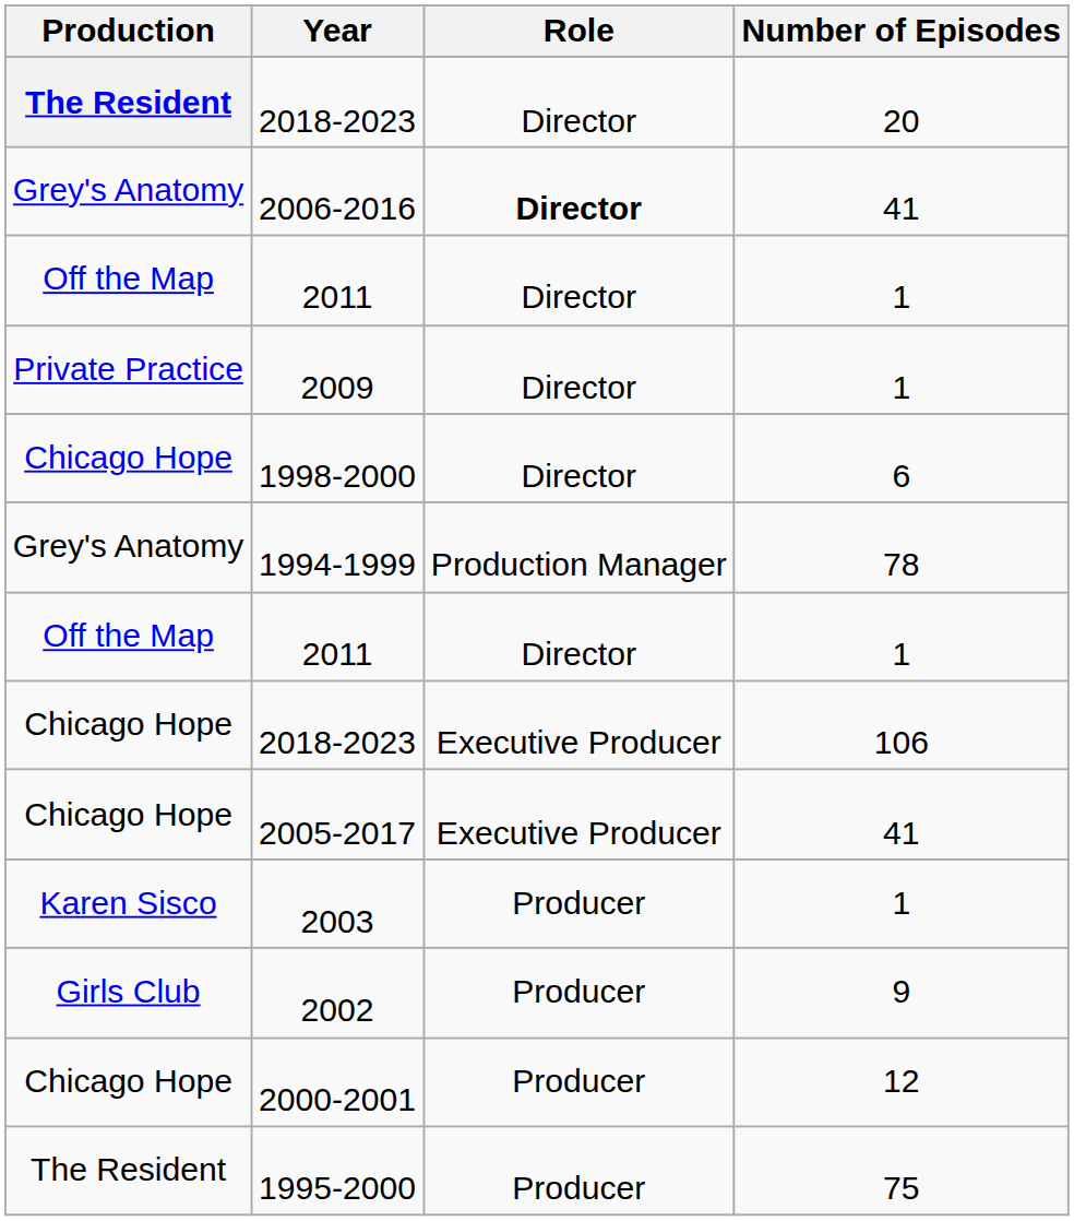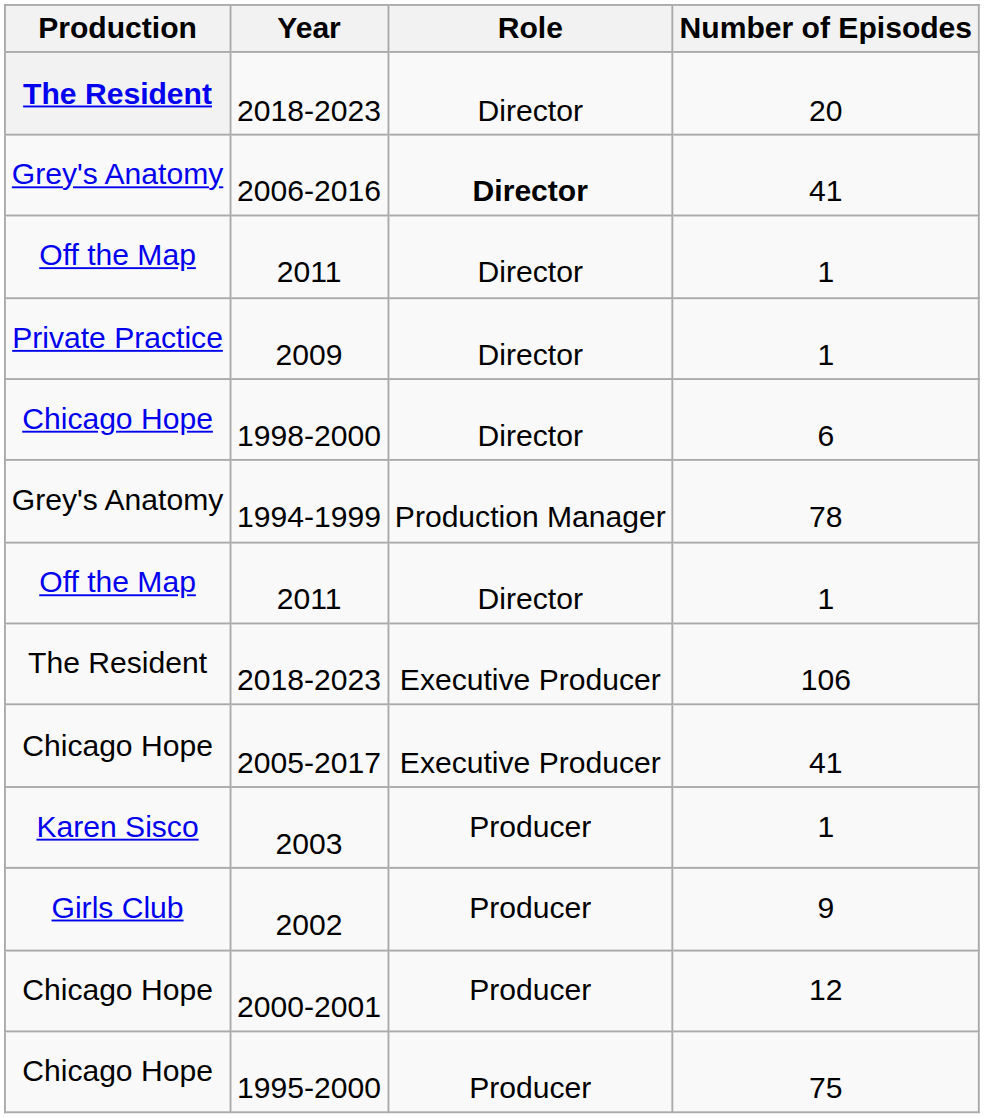2018-2023 / 106 | Production: Chicago Hope -> The Resident
1995-2000 | Production: The Resident -> Chicago Hope
